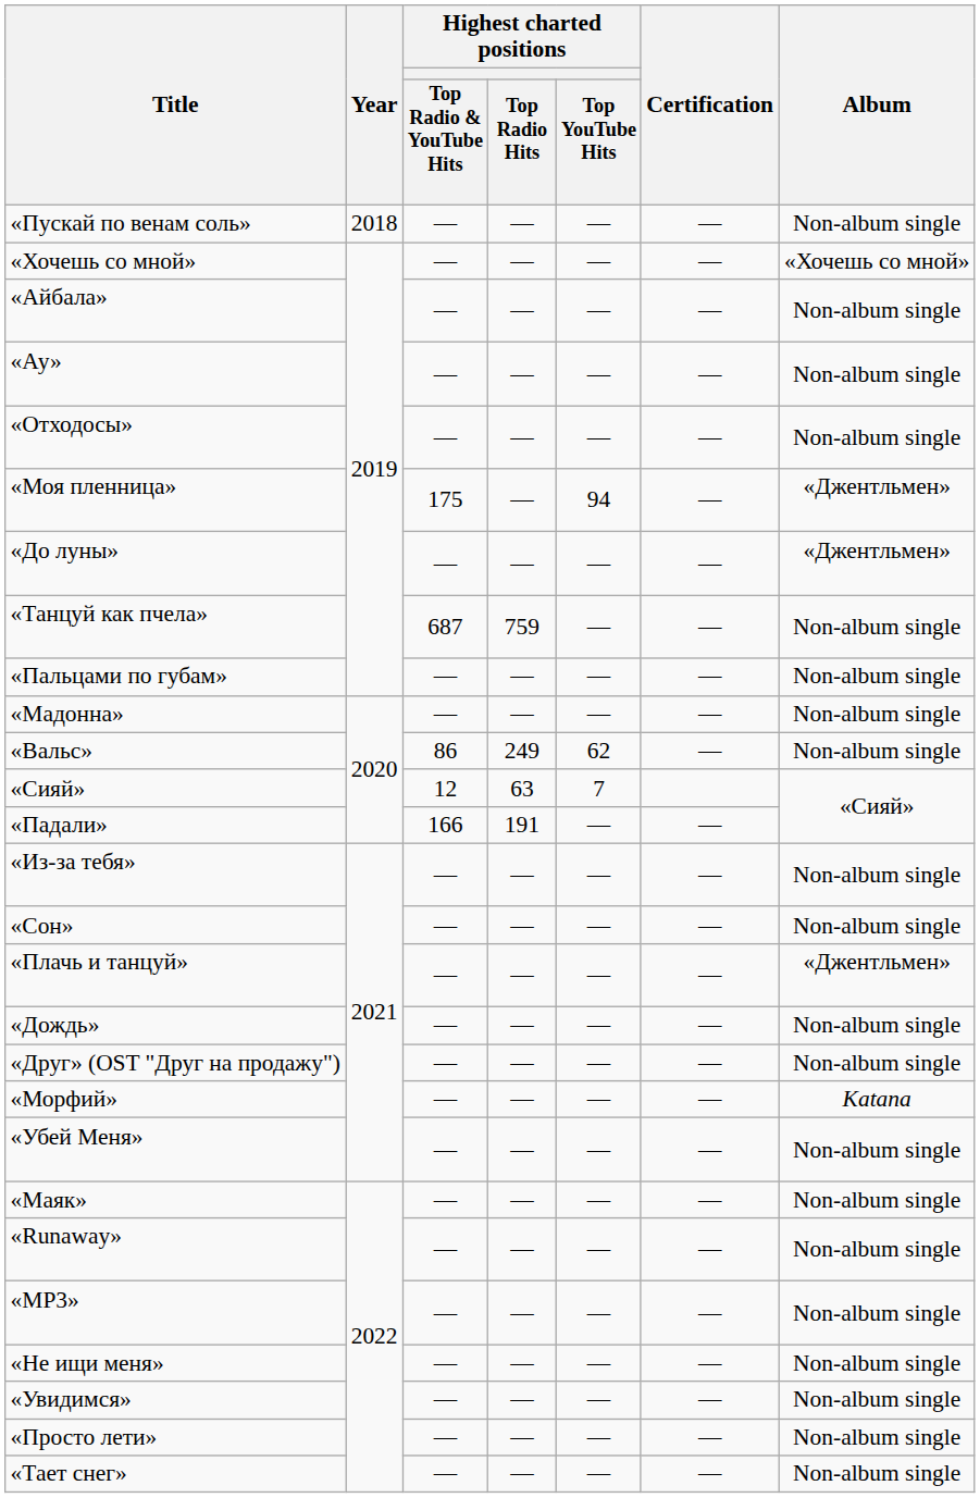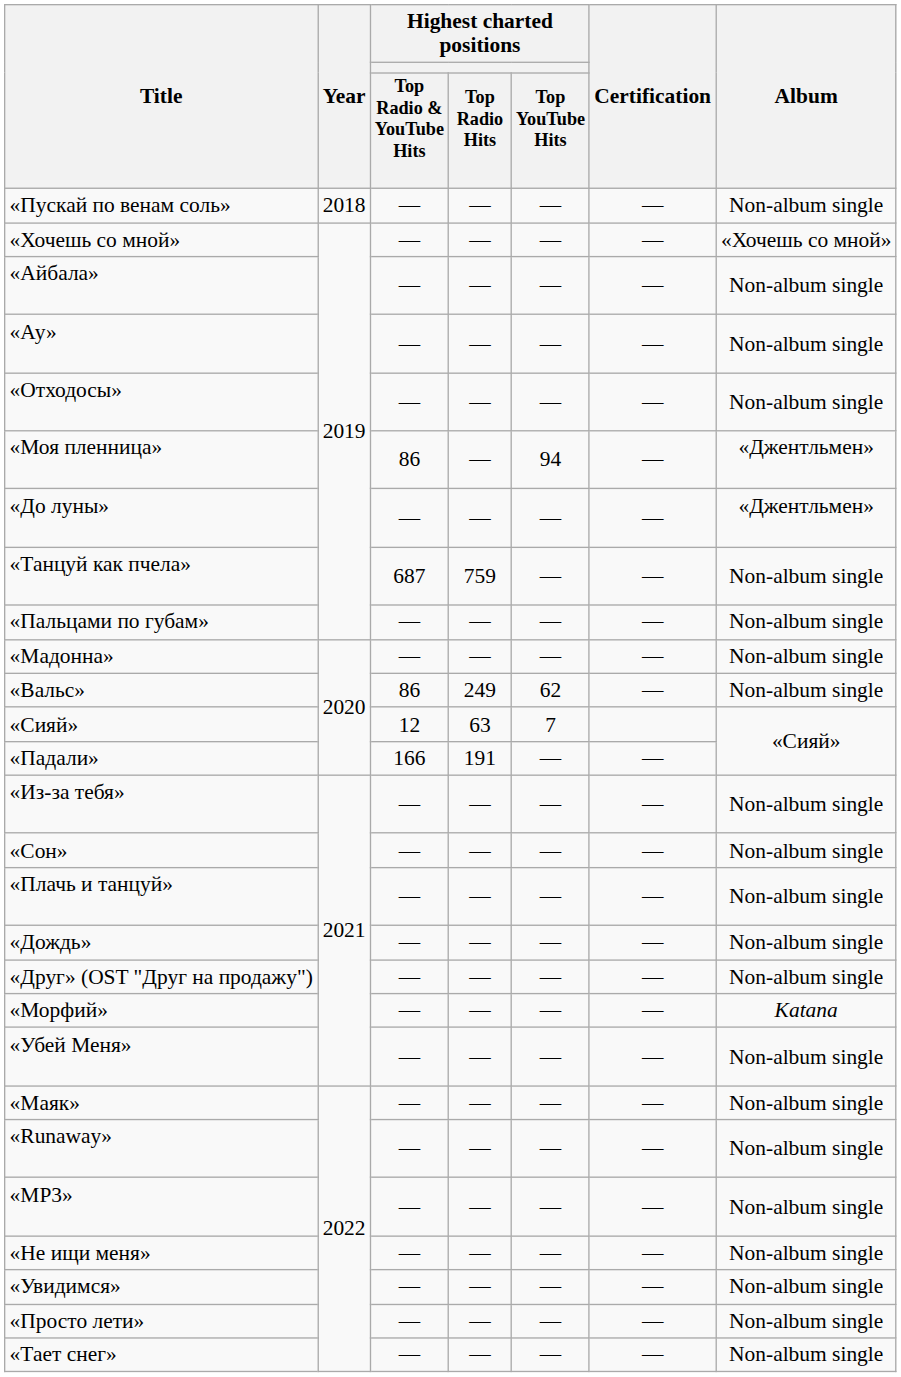«Моя пленница» | Highest charted positions / Top Radio & YouTube Hits: 175 -> 86
«Плачь и танцуй» | Album: «Джентльмен» -> Non-album single
